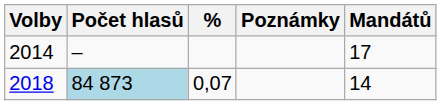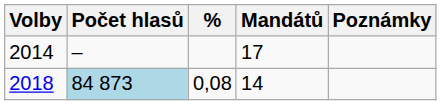columns swapped: Mandátů <-> Poznámky
2018 | %: 0,07 -> 0,08
